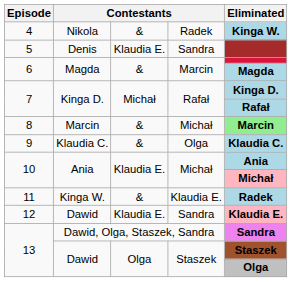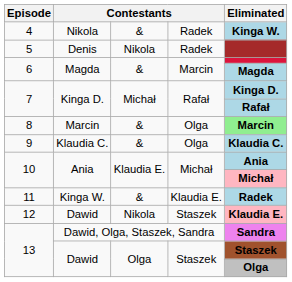5 | column 3: Klaudia E. -> Nikola
5 | column 4: Sandra -> Radek
8 | column 4: Michał -> Olga
12 | column 3: Klaudia E. -> Nikola
12 | column 4: Sandra -> Staszek
